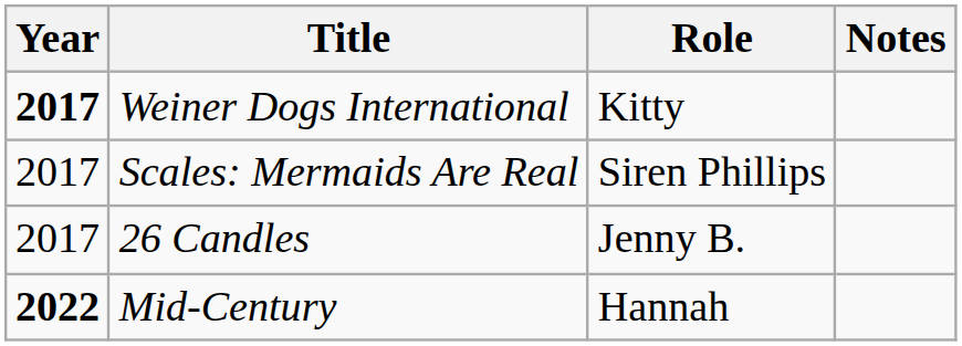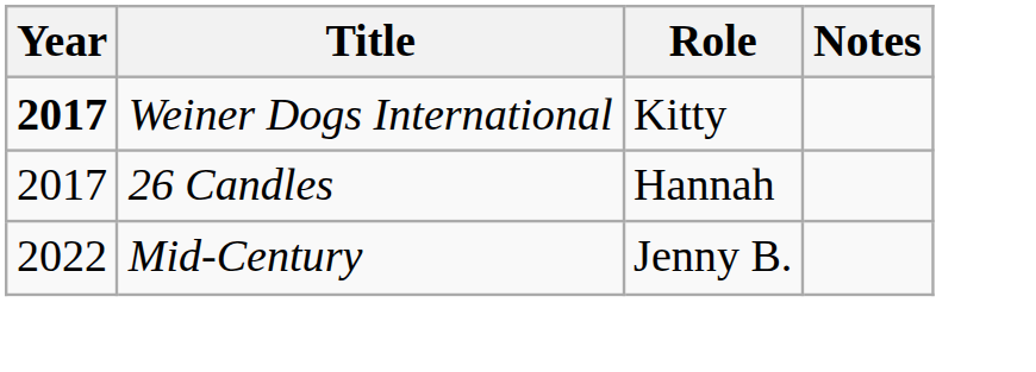- row: 2017 | Scales: Mermaids Are Real | Siren Phillips
26 Candles | Role: Jenny B. -> Hannah
Mid-Century | Year: bold -> normal
Mid-Century | Role: Hannah -> Jenny B.
